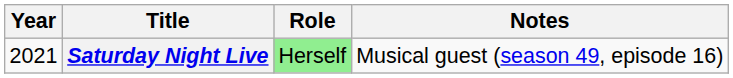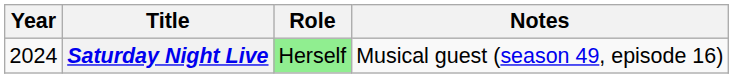Saturday Night Live | Year: 2021 -> 2024
